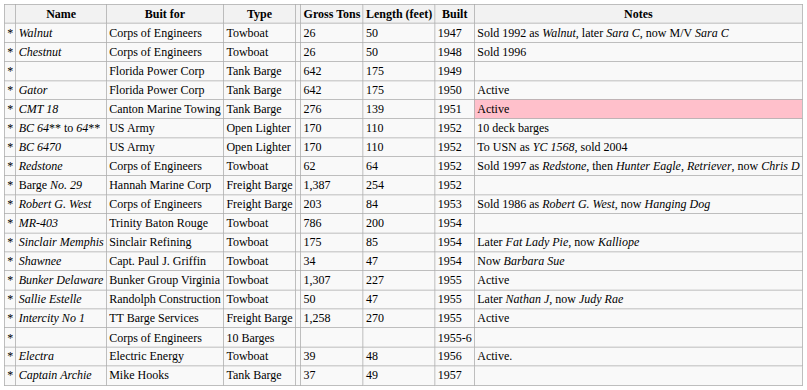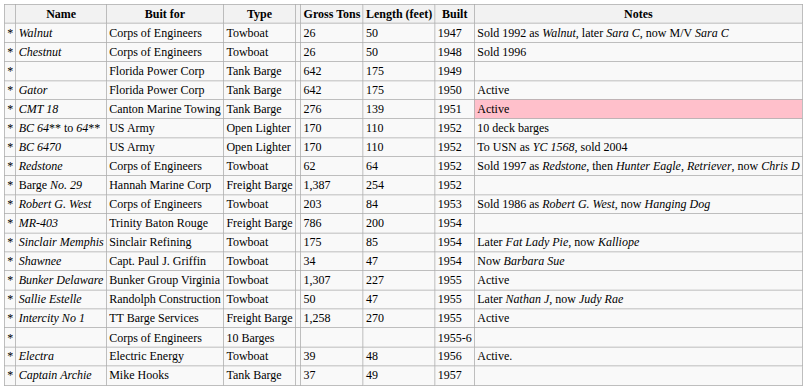Robert G. West | Type: Freight Barge -> Towboat
MR-403 | Type: Towboat -> Freight Barge
